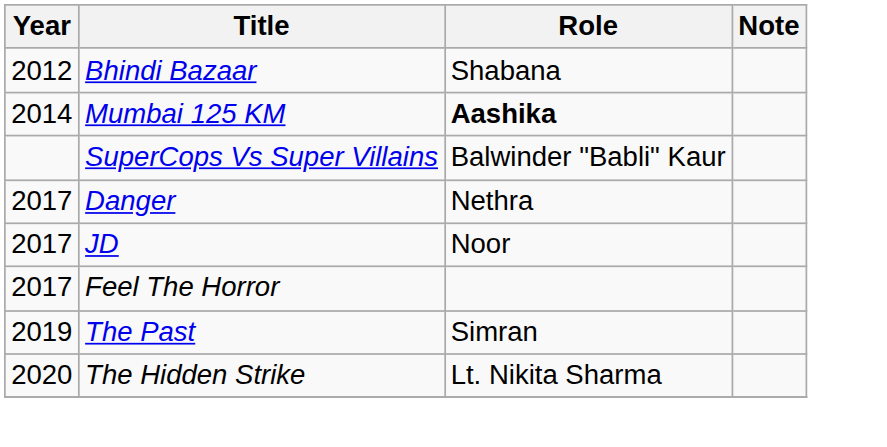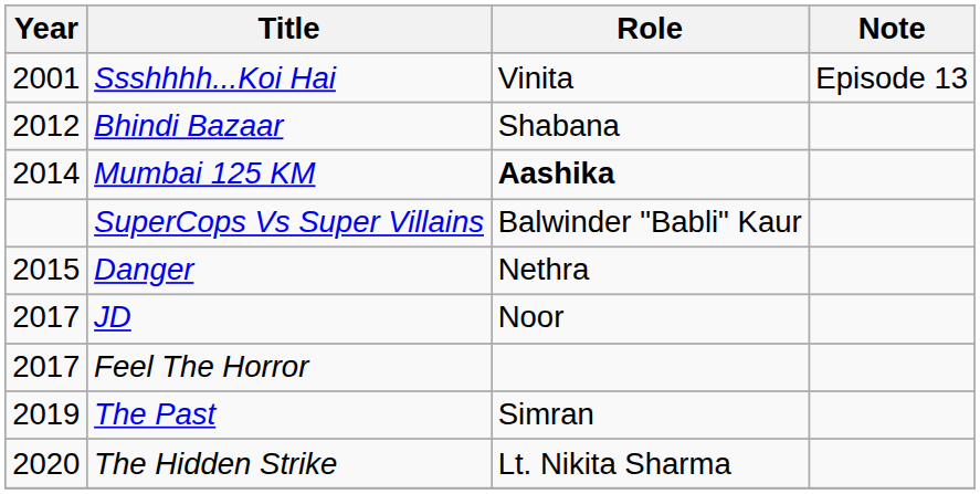+ row: 2001 | Ssshhhh...Koi Hai | Vinita | Episode 13
Danger | Year: 2017 -> 2015
